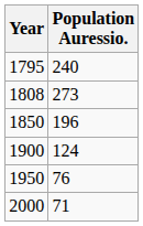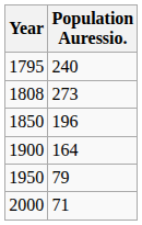1900 | Population Auressio.: 124 -> 164
1950 | Population Auressio.: 76 -> 79
